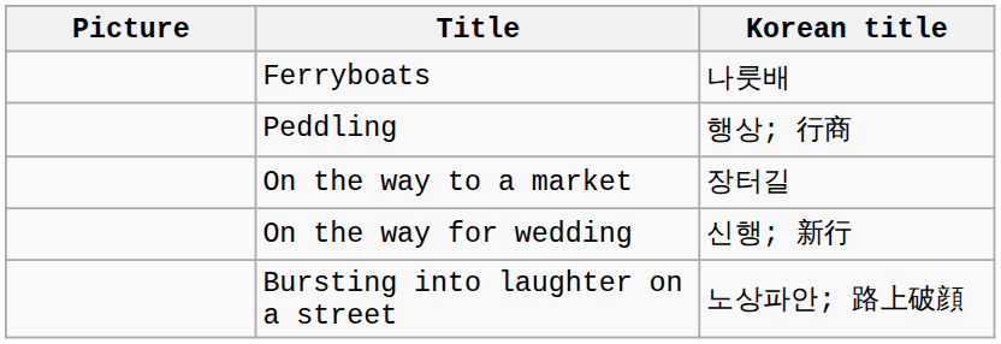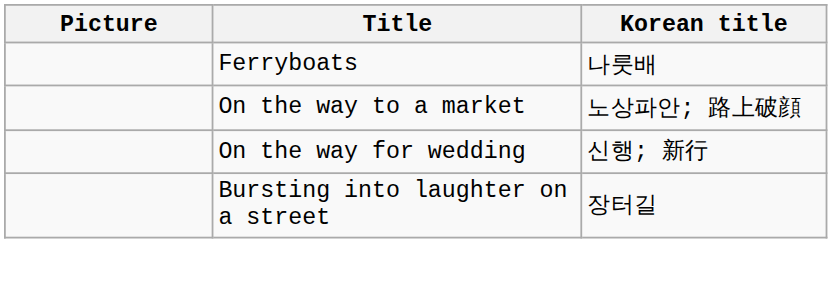- row: Peddling | 행상; 行商
On the way to a market | Korean title: 장터길 -> 노상파안; 路上破顔
Bursting into laughter on a street | Korean title: 노상파안; 路上破顔 -> 장터길
